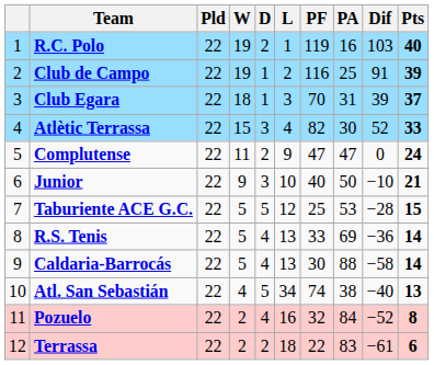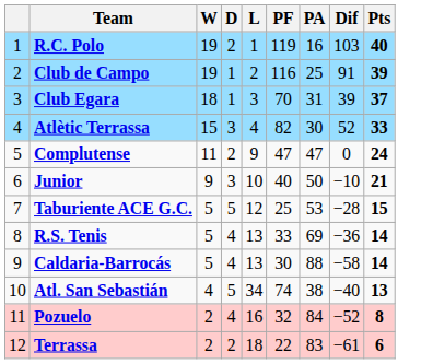- column: Pld | 22 | 22 | 22 | 22 | 22 | 22 | 22 | 22 | 22 | 22 | 22 | 22
